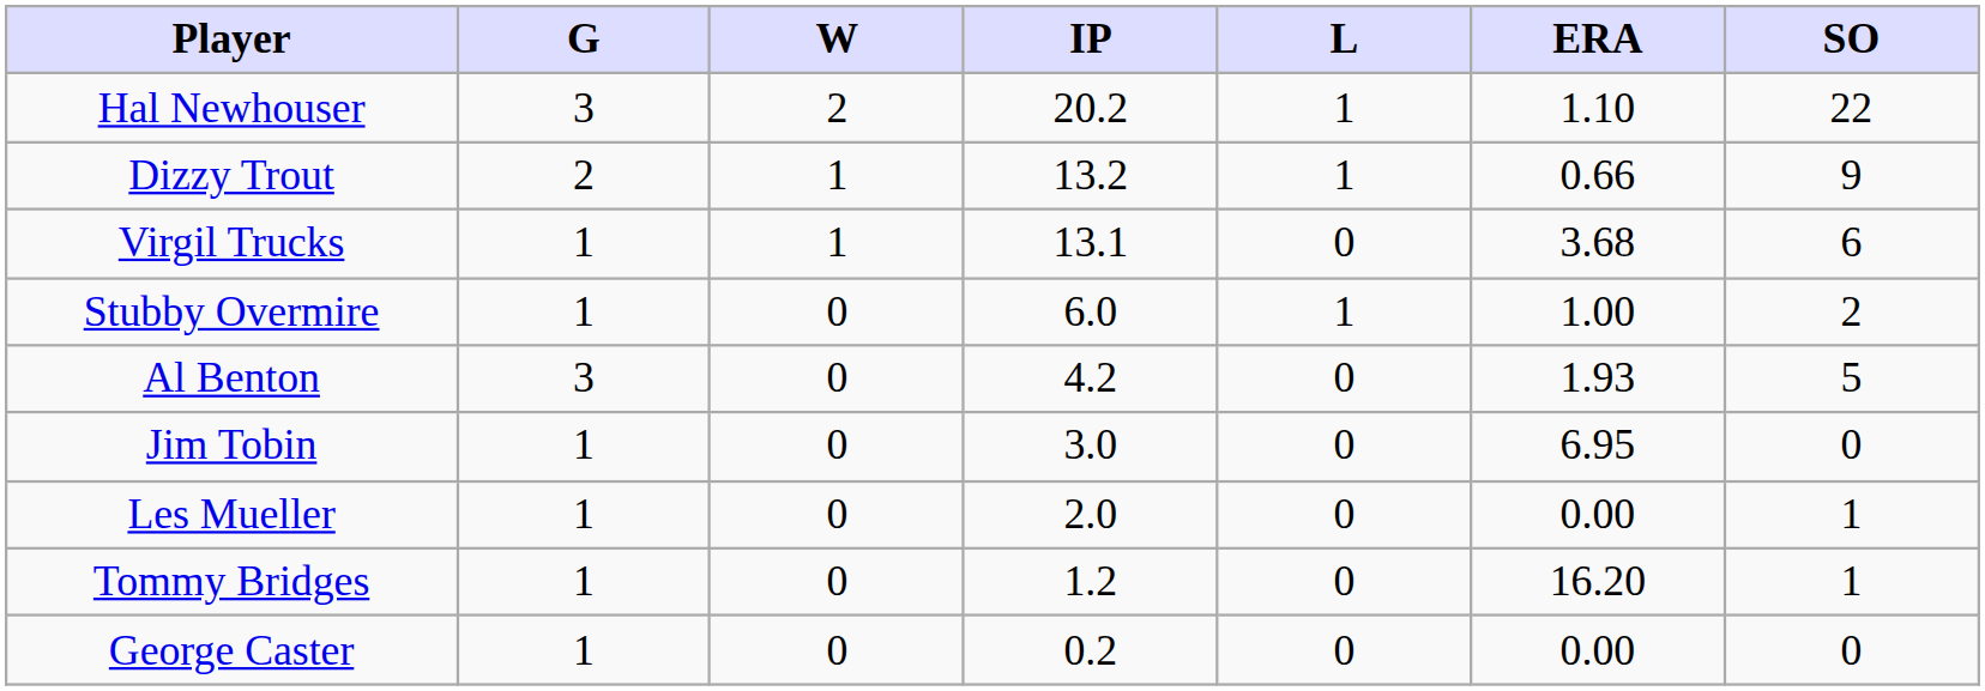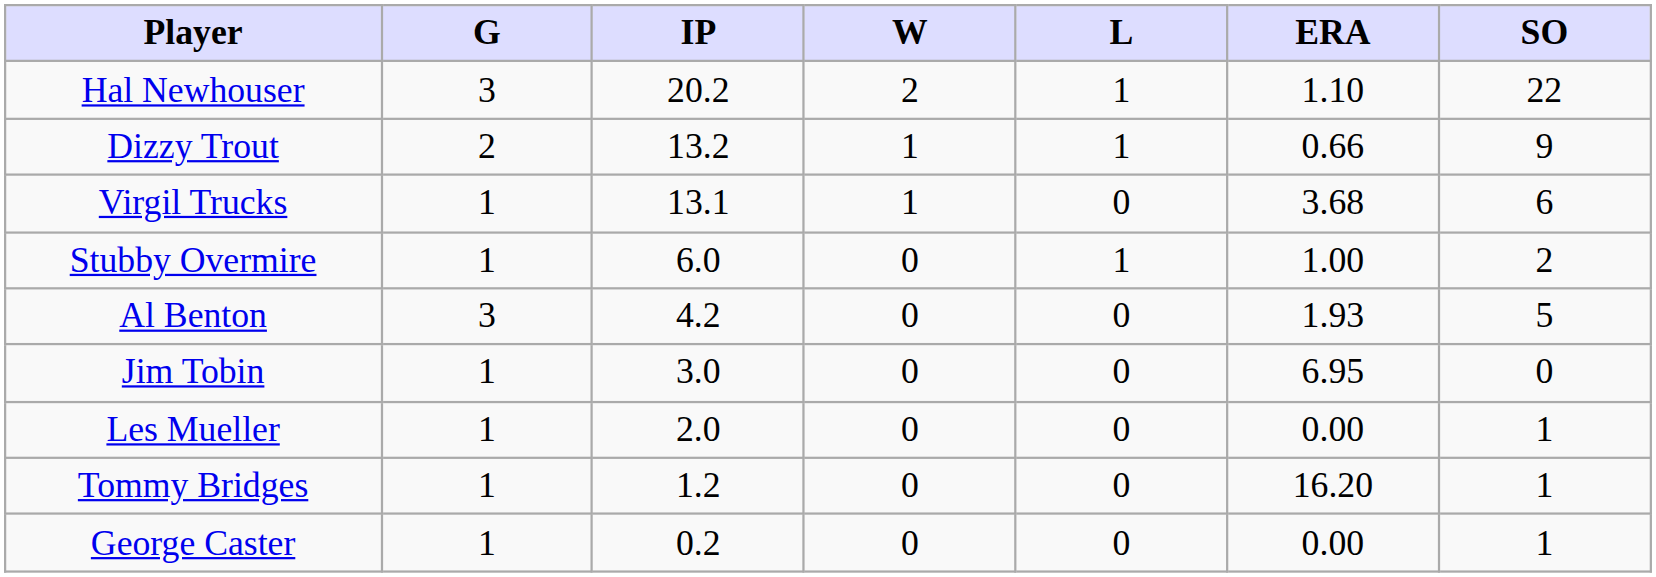columns swapped: IP <-> W
George Caster | SO: 0 -> 1
